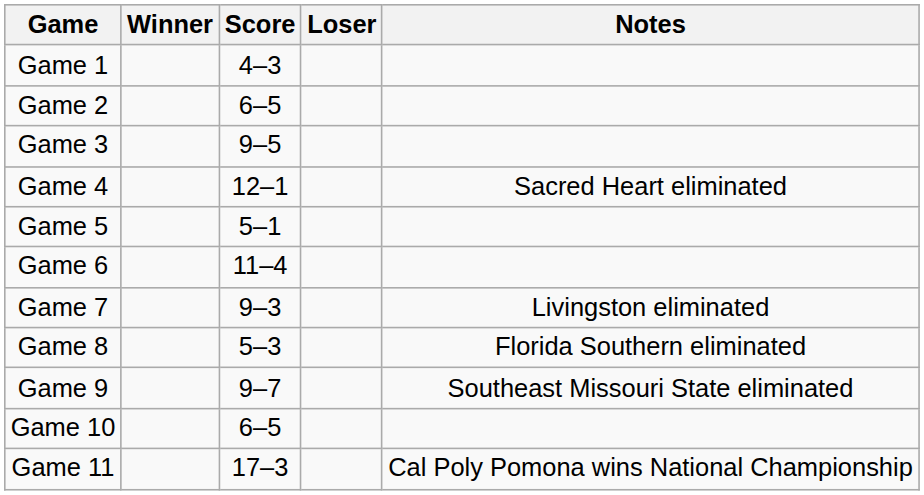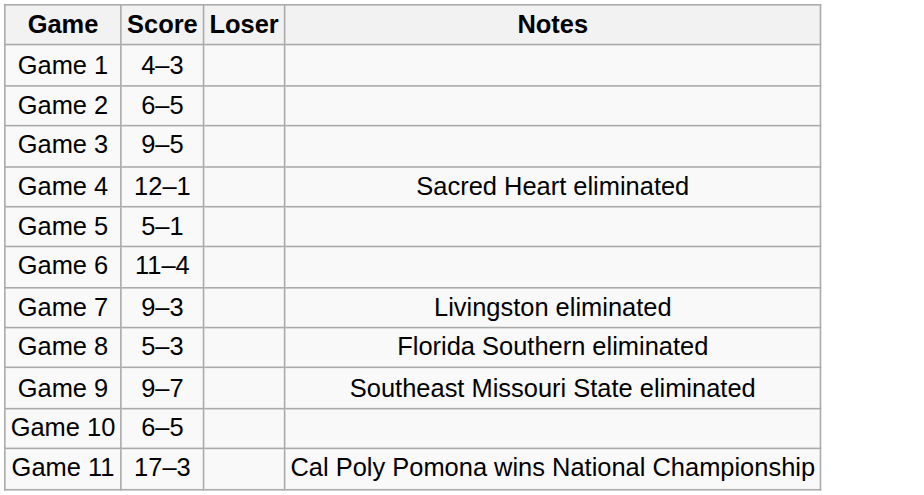- column: Winner
